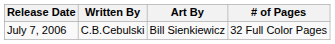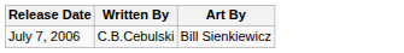- column: # of Pages | 32 Full Color Pages
